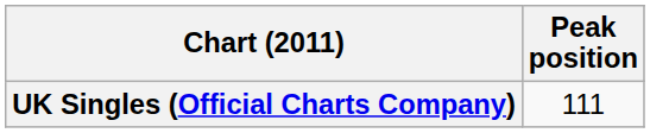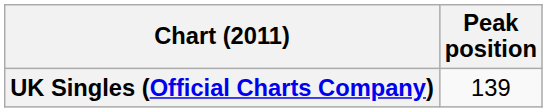UK Singles (Official Charts Company) | Peak position: 111 -> 139
